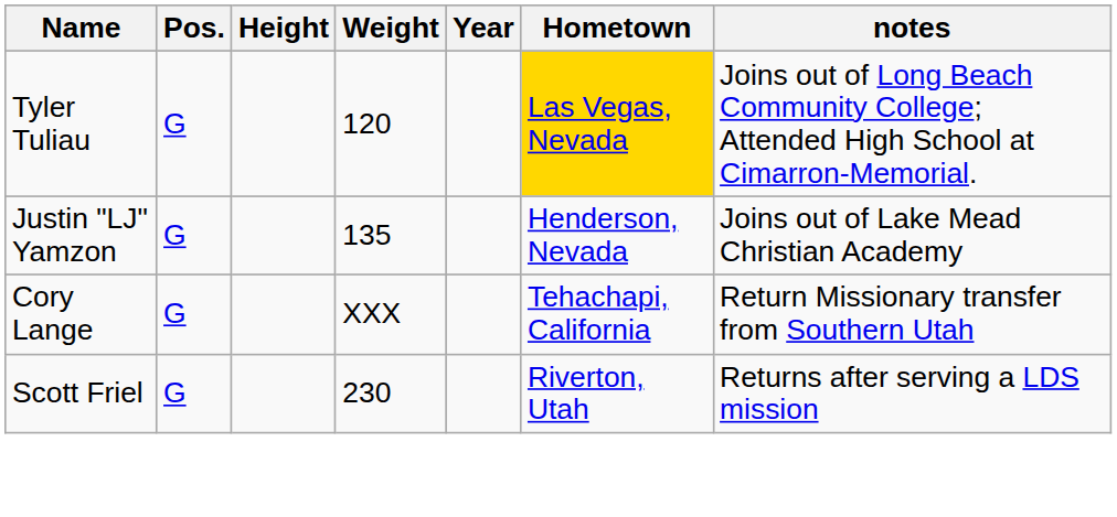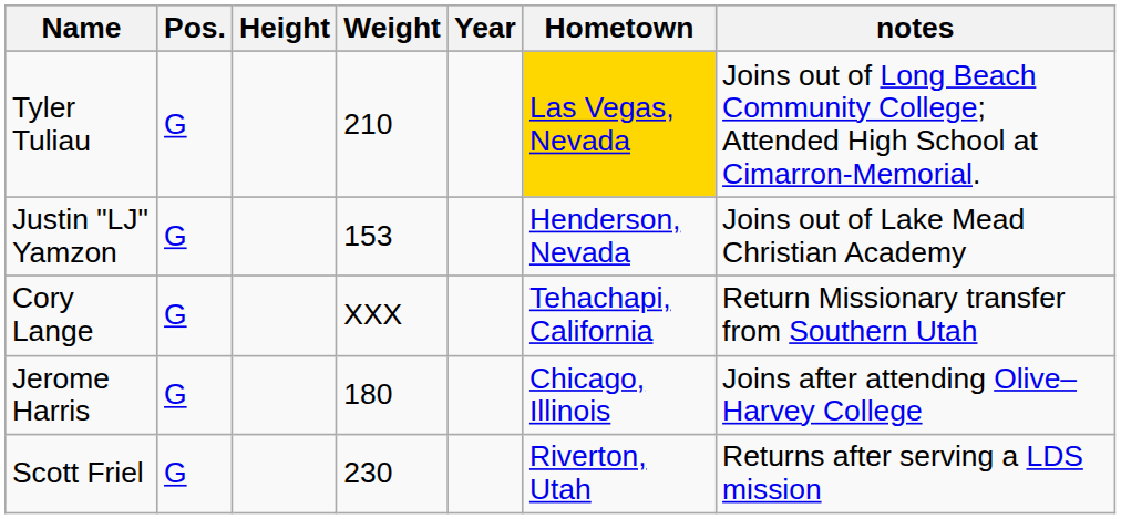Tyler Tuliau | Weight: 120 -> 210
Justin "LJ" Yamzon | Weight: 135 -> 153
+ row: Jerome Harris | G | 180 | Chicago, Illinois | Joins after attending Olive–Harvey College
